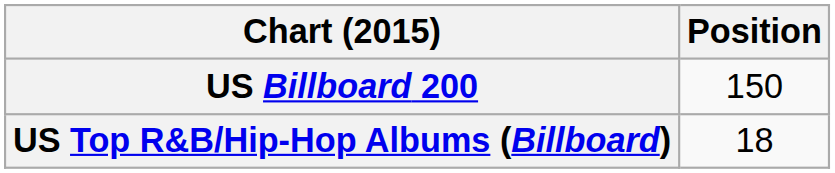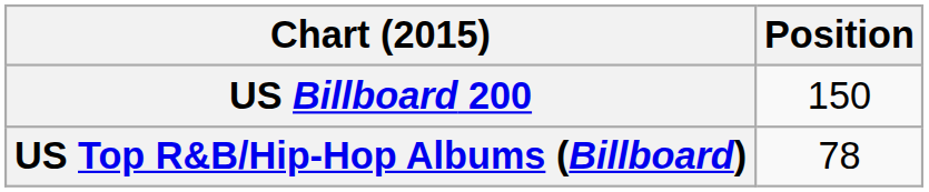US Top R&B/Hip-Hop Albums (Billboard) | Position: 18 -> 78
